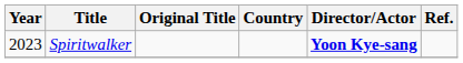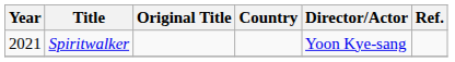Spiritwalker | Year: 2023 -> 2021
Spiritwalker | Director/Actor: bold -> normal
